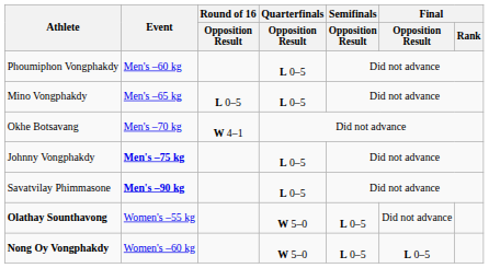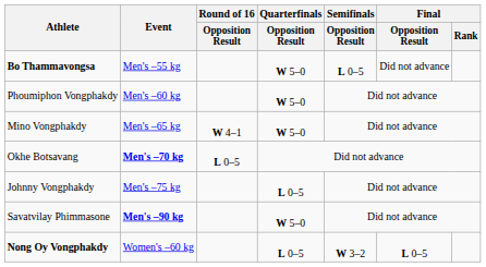+ row: Bo Thammavongsa | Men's –55 kg | W 5–0 | L 0–5 | Did not advance
Phoumiphon Vongphakdy | Quarterfinals / Opposition Result: L 0–5 -> W 5–0
Mino Vongphakdy | Round of 16 / Opposition Result: L 0–5 -> W 4–1
Mino Vongphakdy | Quarterfinals / Opposition Result: L 0–5 -> W 5–0
Okhe Botsavang | Event: normal -> bold
Okhe Botsavang | Round of 16 / Opposition Result: W 4–1 -> L 0–5
Johnny Vongphakdy | Event: bold -> normal
Savatvilay Phimmasone | Quarterfinals / Opposition Result: L 0–5 -> W 5–0
- row: Olathay Sounthavong | Women's –55 kg | W 5–0 | L 0–5 | Did not advance
Nong Oy Vongphakdy | Quarterfinals / Opposition Result: W 5–0 -> L 0–5
Nong Oy Vongphakdy | Semifinals / Opposition Result: L 0–5 -> W 3–2
